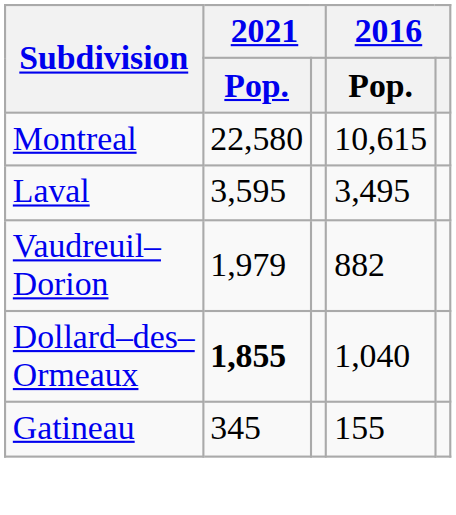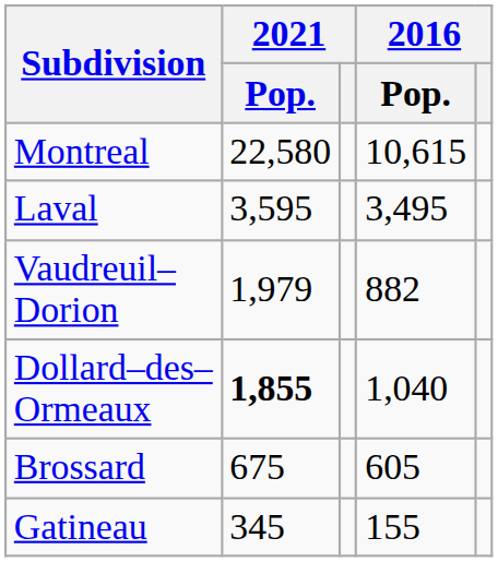+ row: Brossard | 675 | 605
